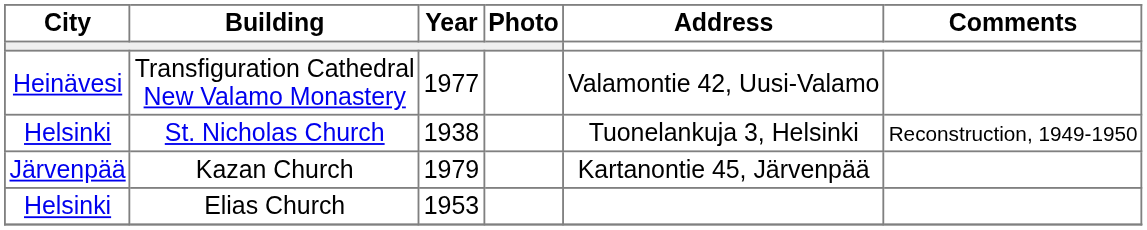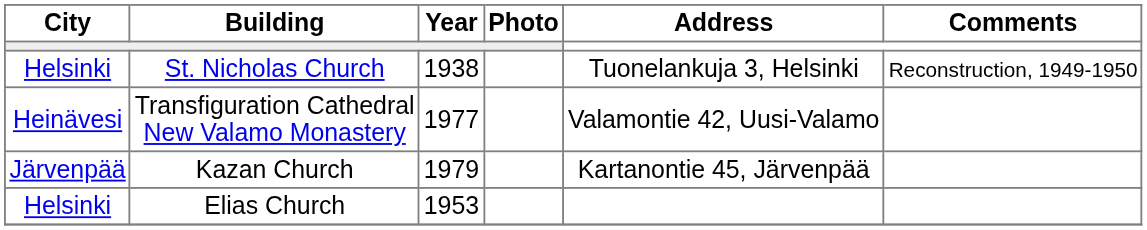rows swapped: St. Nicholas Church <-> Transfiguration Cathedral New Valamo Monastery
